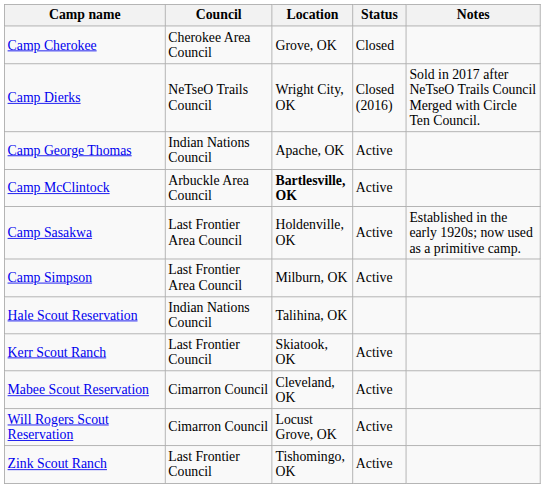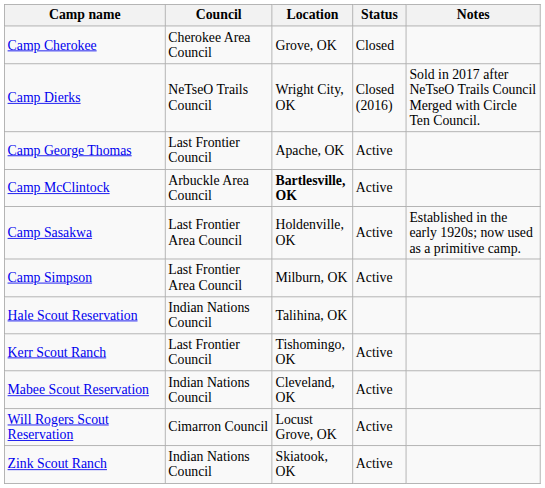Camp George Thomas | Council: Indian Nations Council -> Last Frontier Council
Kerr Scout Ranch | Location: Skiatook, OK -> Tishomingo, OK
Mabee Scout Reservation | Council: Cimarron Council -> Indian Nations Council
Zink Scout Ranch | Council: Last Frontier Council -> Indian Nations Council
Zink Scout Ranch | Location: Tishomingo, OK -> Skiatook, OK
